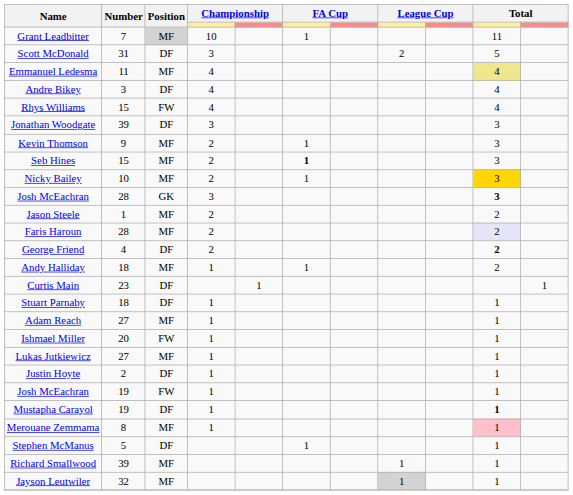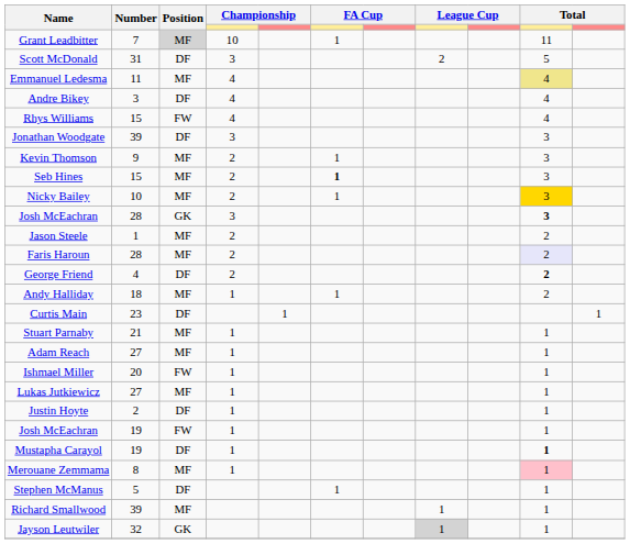Stuart Parnaby | Number: 18 -> 21
Stuart Parnaby | Position: DF -> MF
Jayson Leutwiler | Position: MF -> GK
